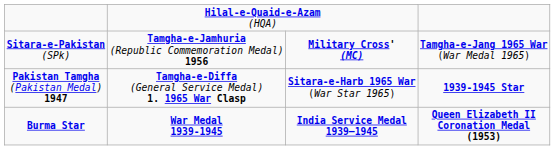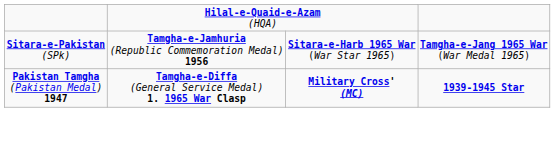Sitara-e-Pakistan (SPk) | column 3: Military Cross' (MC) -> Sitara-e-Harb 1965 War (War Star 1965)
Pakistan Tamgha (Pakistan Medal) 1947 | column 3: Sitara-e-Harb 1965 War (War Star 1965) -> Military Cross' (MC)
- row: Burma Star | War Medal 1939-1945 | India Service Medal 1939–1945 | Queen Elizabeth II Coronation Medal (1953)
